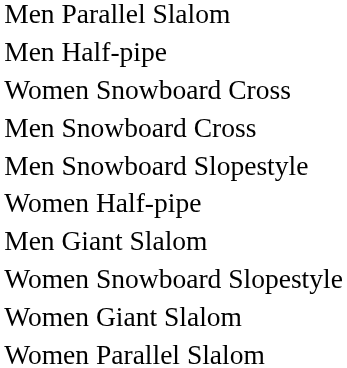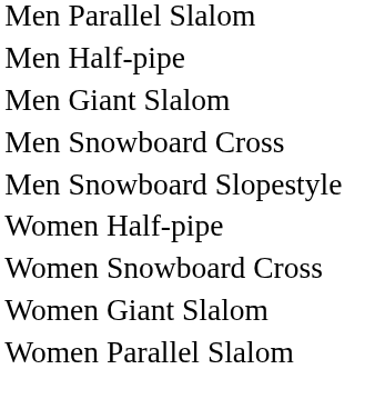rows swapped: Men Giant Slalom <-> Women Snowboard Cross
- row: Women Snowboard Slopestyle
